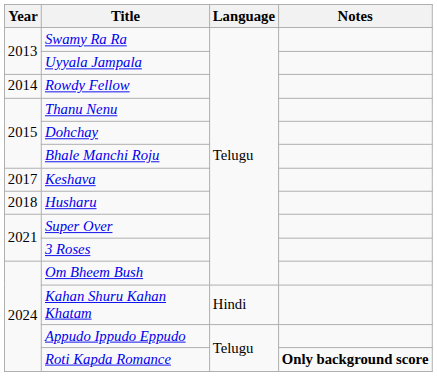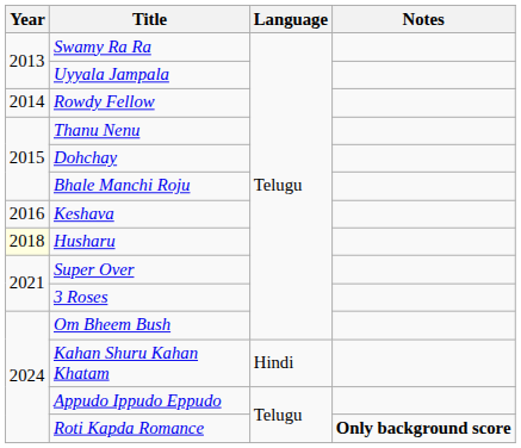Keshava | Year: 2017 -> 2016
Husharu | Year: no background -> lightyellow background
